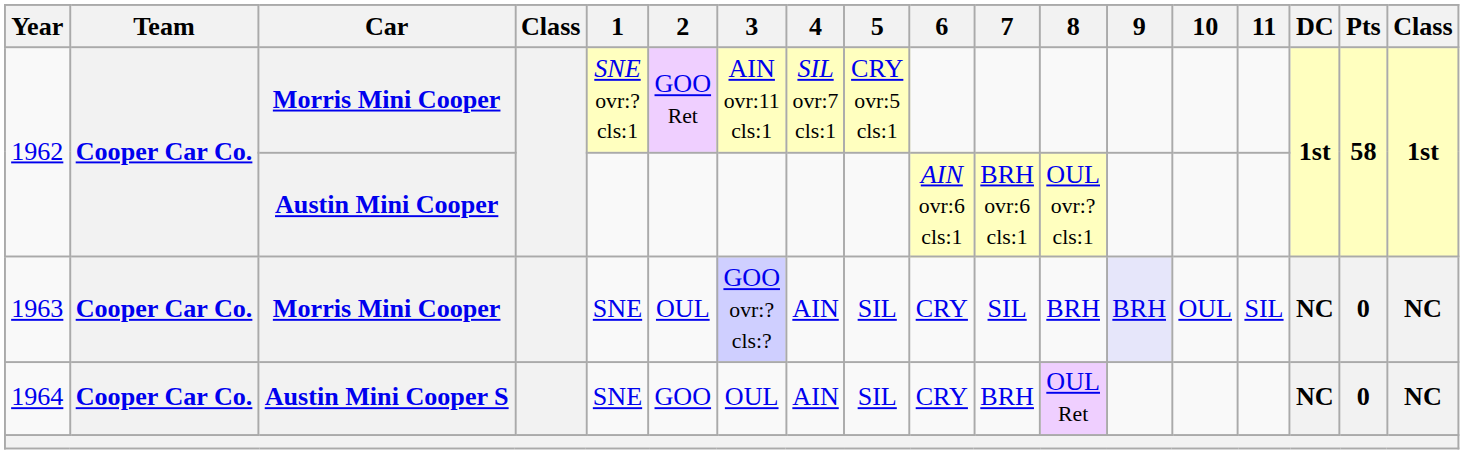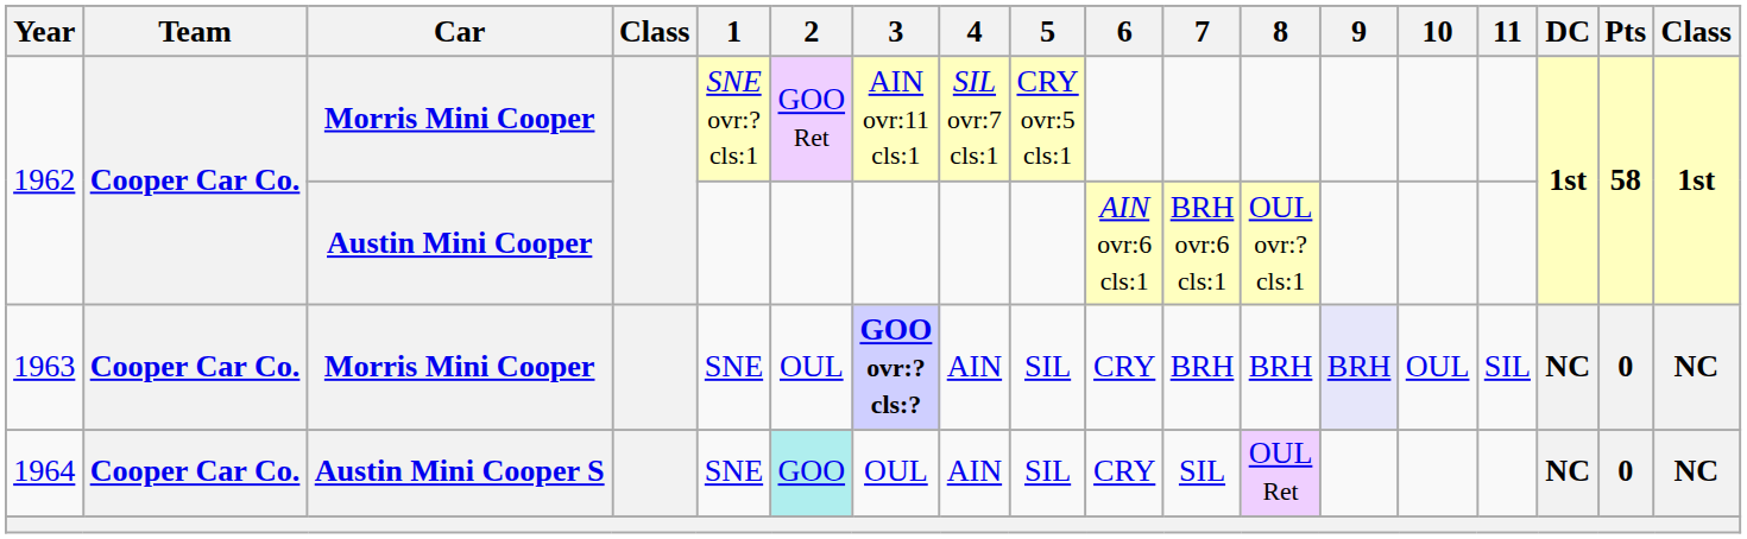1963 | 3: normal -> bold
1963 | 7: SIL -> BRH
1964 | 2: no background -> paleturquoise background
1964 | 7: BRH -> SIL
